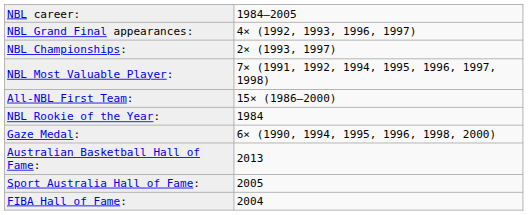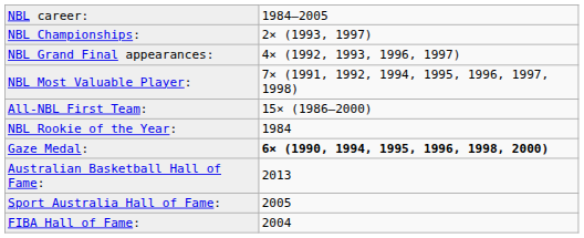rows swapped: NBL Championships: <-> NBL Grand Final appearances:
Gaze Medal: | column 2: normal -> bold
